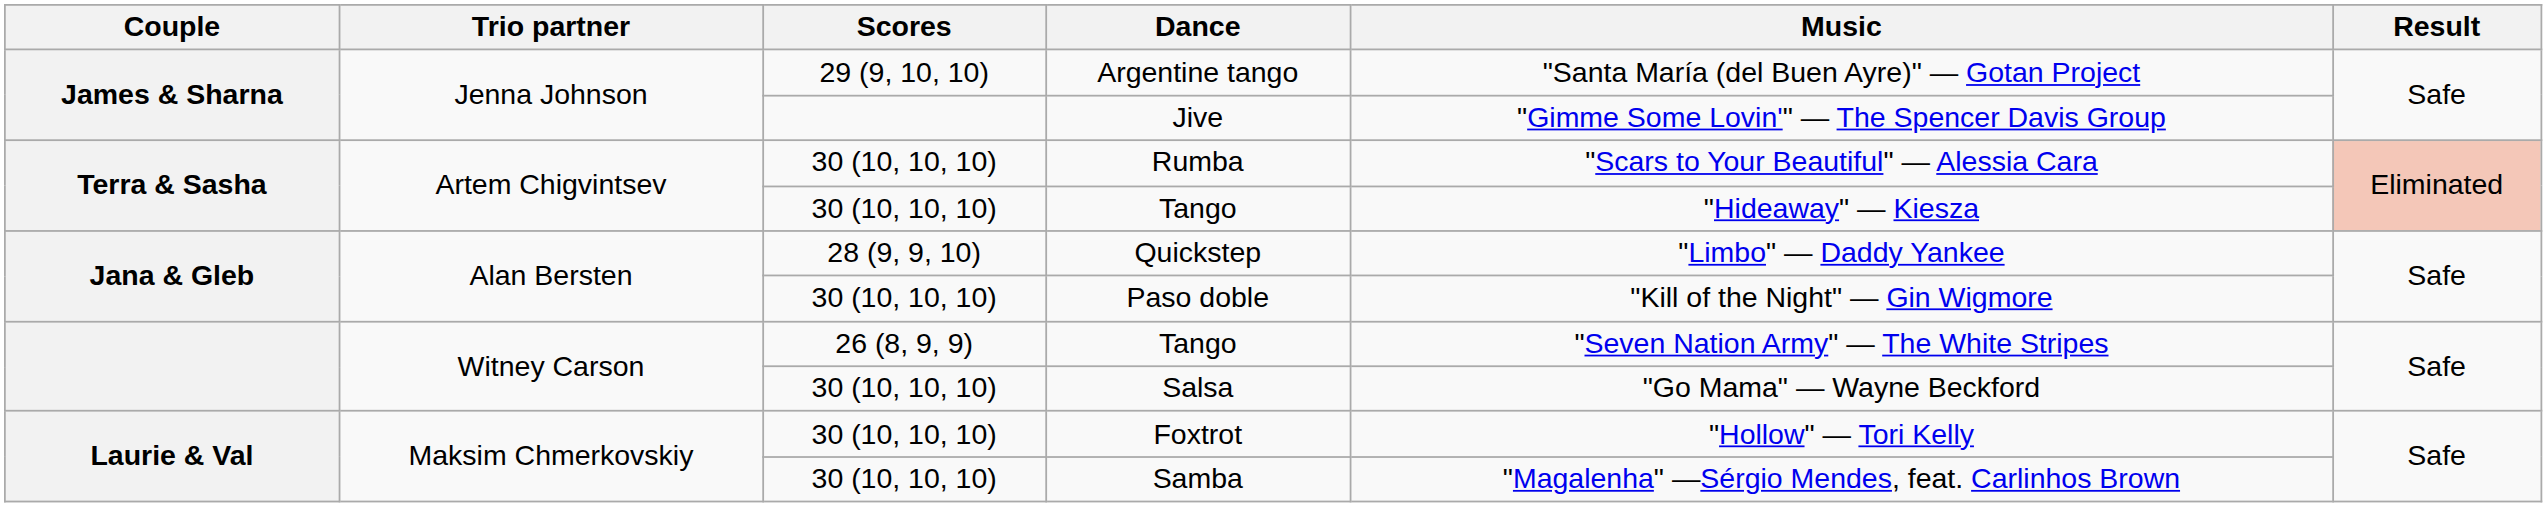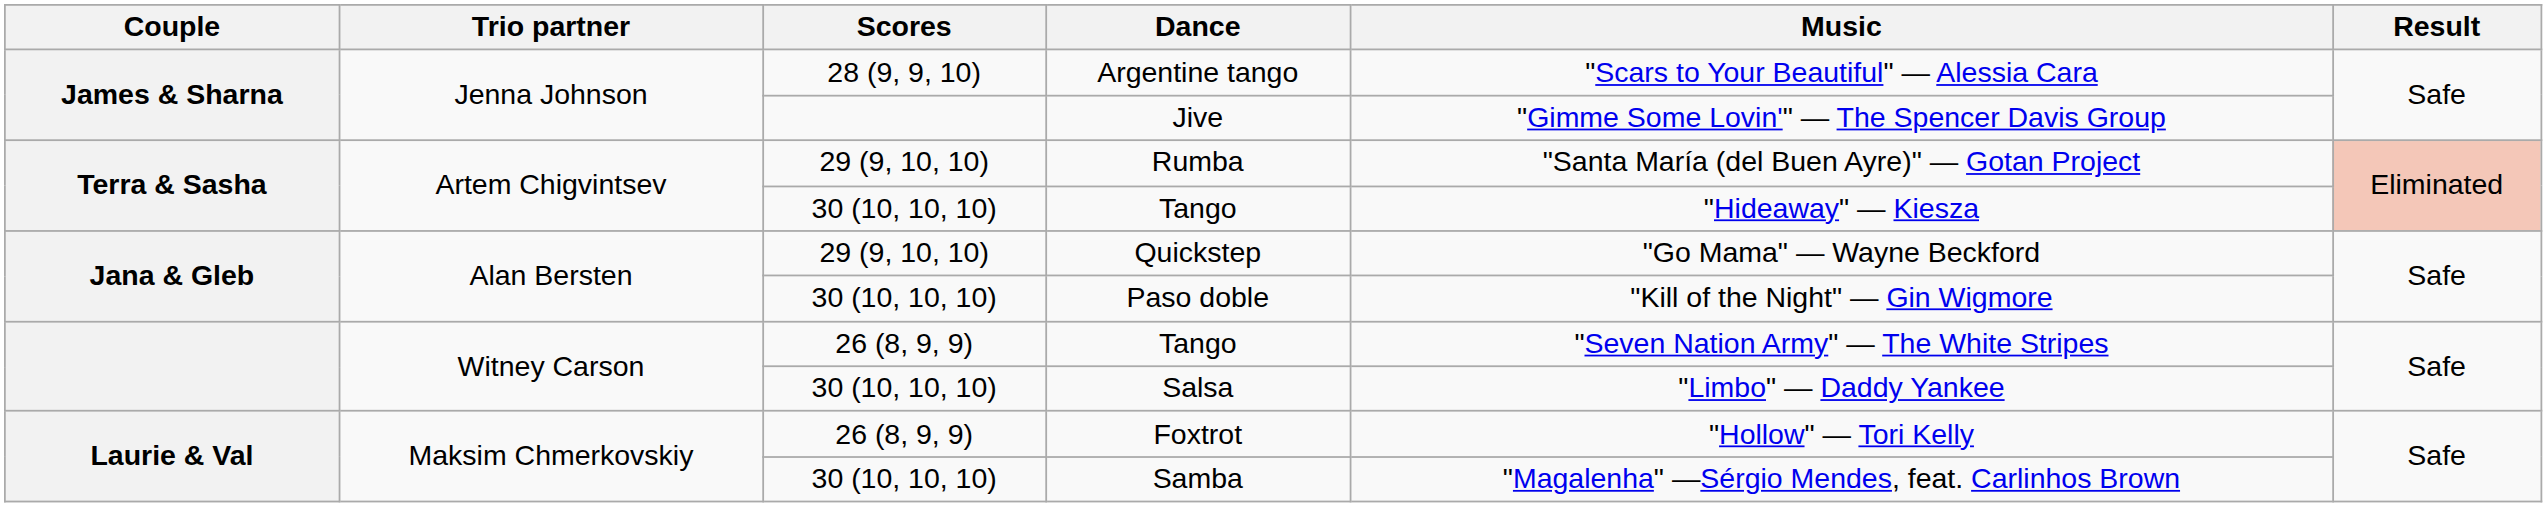Argentine tango | Scores: 29 (9, 10, 10) -> 28 (9, 9, 10)
Argentine tango | Music: "Santa María (del Buen Ayre)" — Gotan Project -> "Scars to Your Beautiful" — Alessia Cara
Rumba | Scores: 30 (10, 10, 10) -> 29 (9, 10, 10)
Rumba | Music: "Scars to Your Beautiful" — Alessia Cara -> "Santa María (del Buen Ayre)" — Gotan Project
Quickstep | Scores: 28 (9, 9, 10) -> 29 (9, 10, 10)
Quickstep | Music: "Limbo" — Daddy Yankee -> "Go Mama" — Wayne Beckford
Salsa | Music: "Go Mama" — Wayne Beckford -> "Limbo" — Daddy Yankee
Foxtrot | Scores: 30 (10, 10, 10) -> 26 (8, 9, 9)
